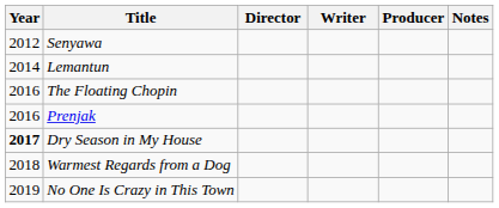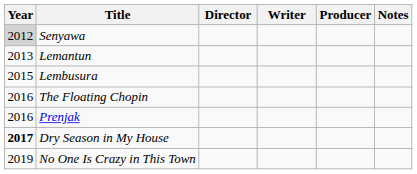Senyawa | Year: no background -> lightgrey background
Lemantun | Year: 2014 -> 2013
+ row: 2015 | Lembusura
- row: 2018 | Warmest Regards from a Dog
